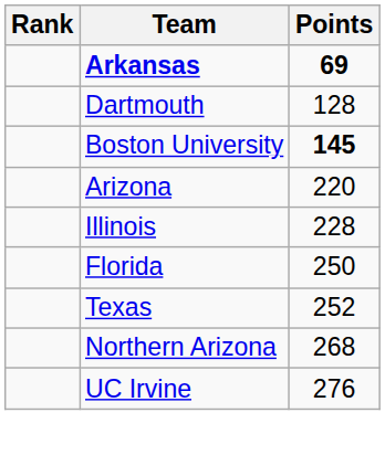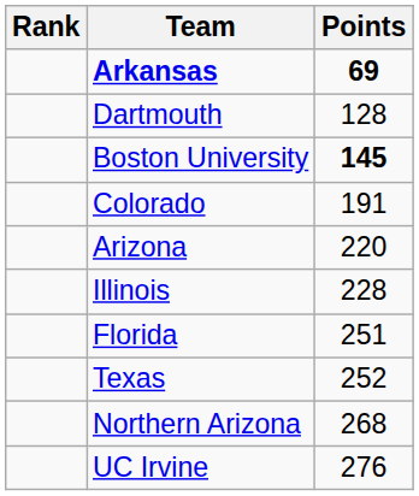+ row: Colorado | 191
Florida | Points: 250 -> 251
